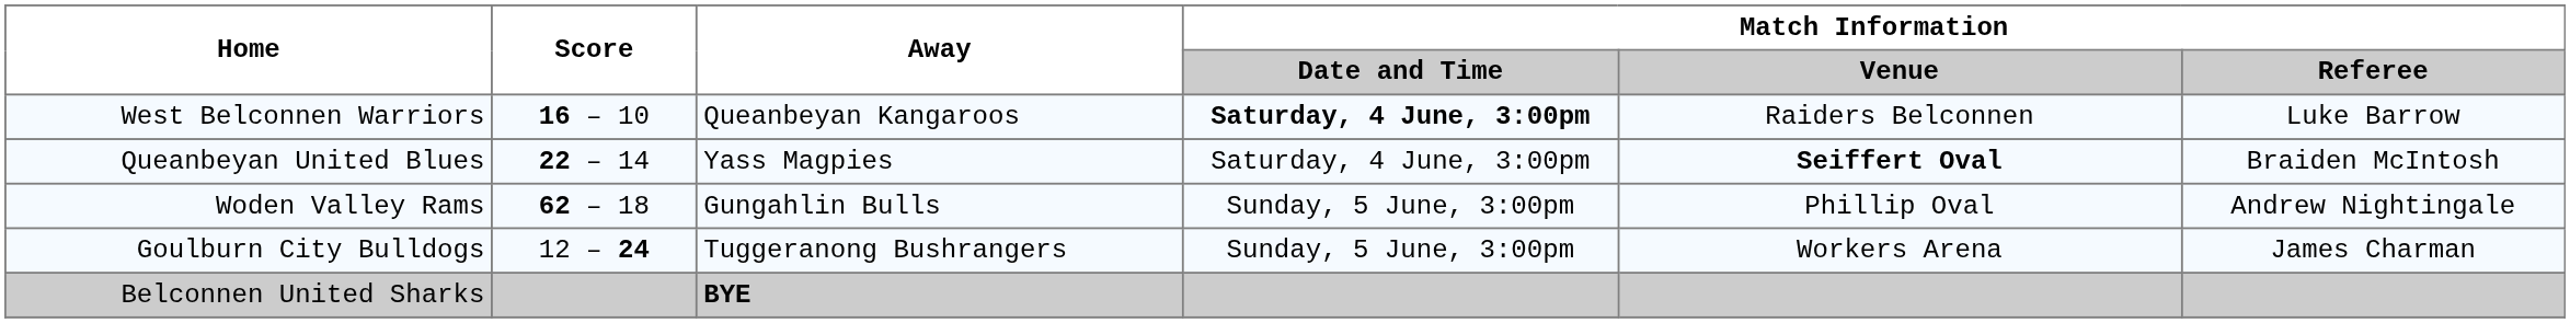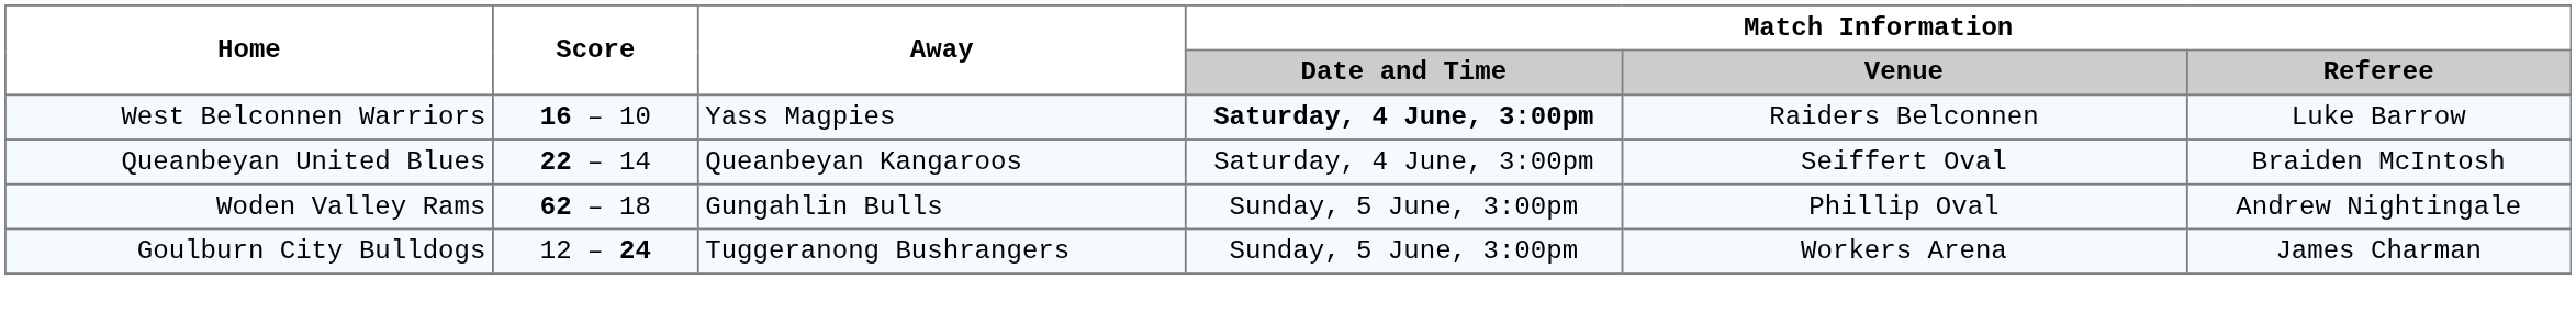West Belconnen Warriors | Away: Queanbeyan Kangaroos -> Yass Magpies
Queanbeyan United Blues | Away: Yass Magpies -> Queanbeyan Kangaroos
Queanbeyan United Blues | Match Information / Venue: bold -> normal
- row: Belconnen United Sharks | BYE
